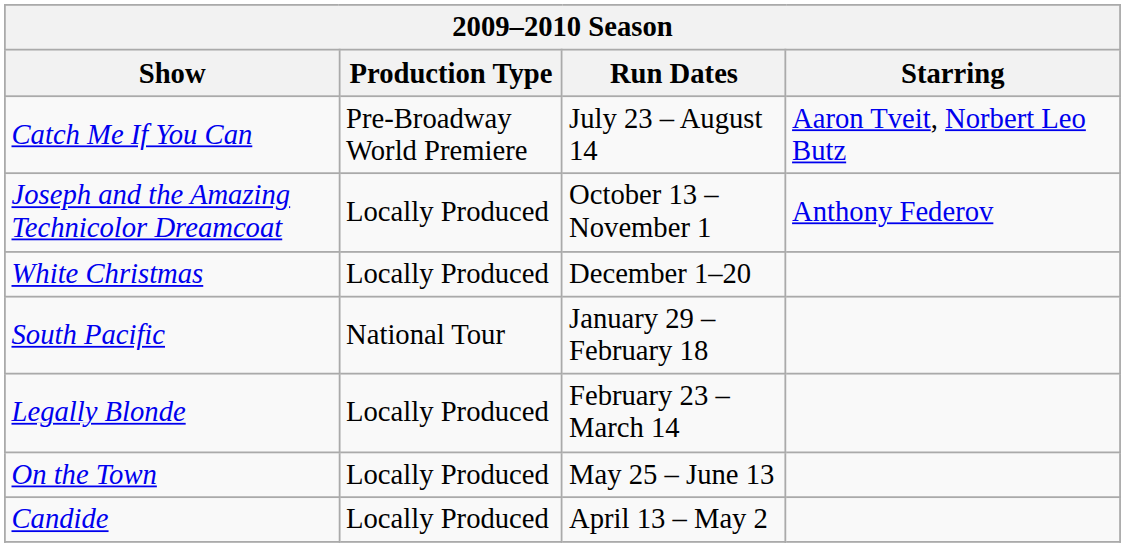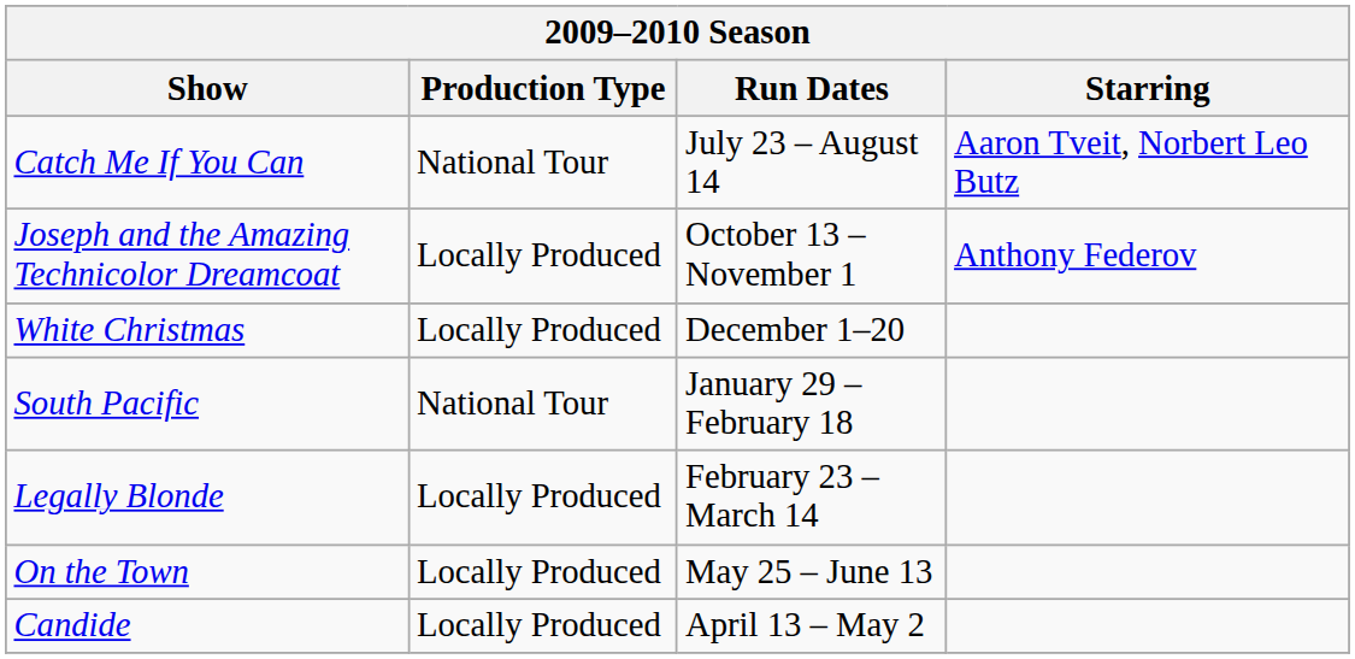Catch Me If You Can | Production Type: Pre-Broadway World Premiere -> National Tour
